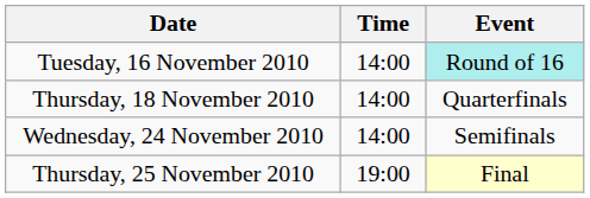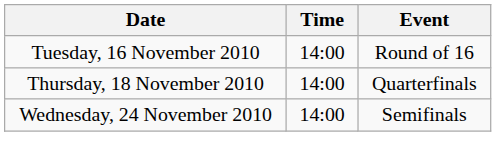Tuesday, 16 November 2010 | Event: paleturquoise background -> no background
- row: Thursday, 25 November 2010 | 19:00 | Final
